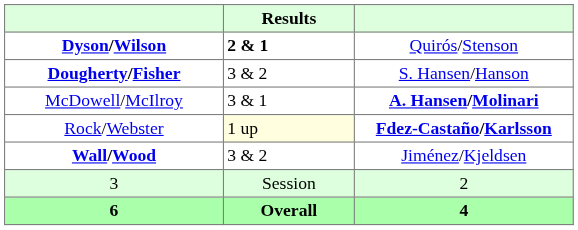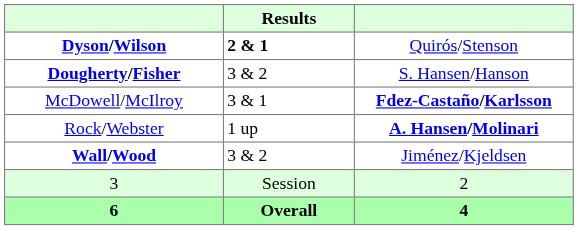McDowell/McIlroy | column 3: A. Hansen/Molinari -> Fdez-Castaño/Karlsson
Rock/Webster | Results: lightyellow background -> no background
Rock/Webster | column 3: Fdez-Castaño/Karlsson -> A. Hansen/Molinari
